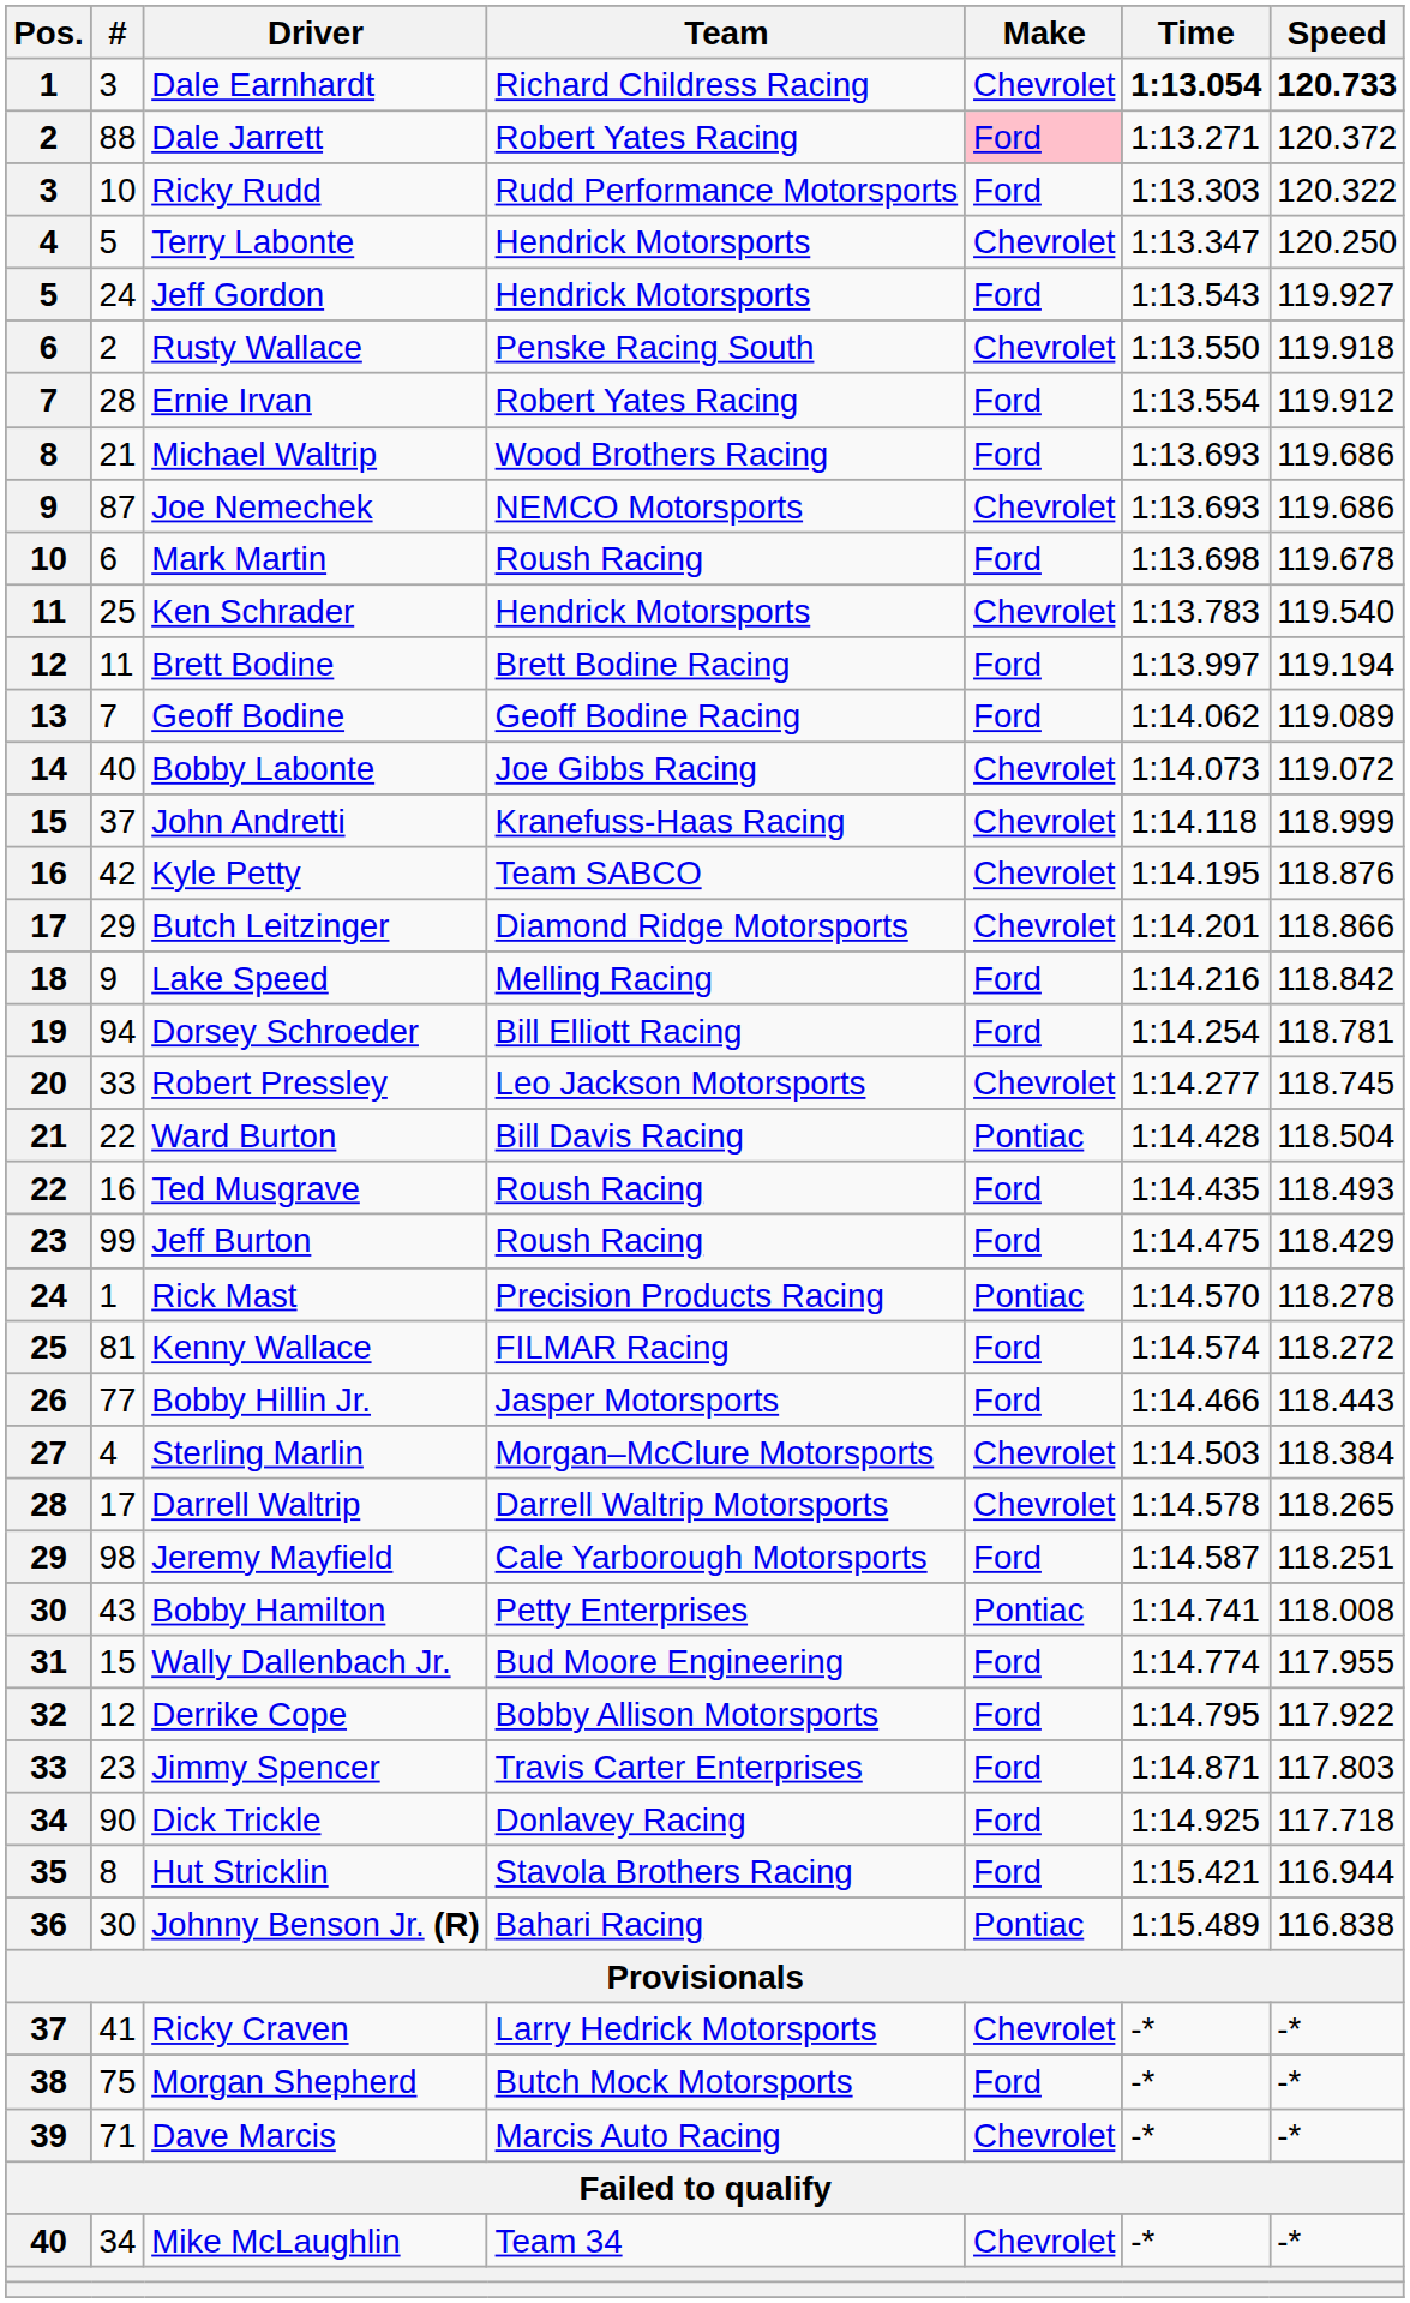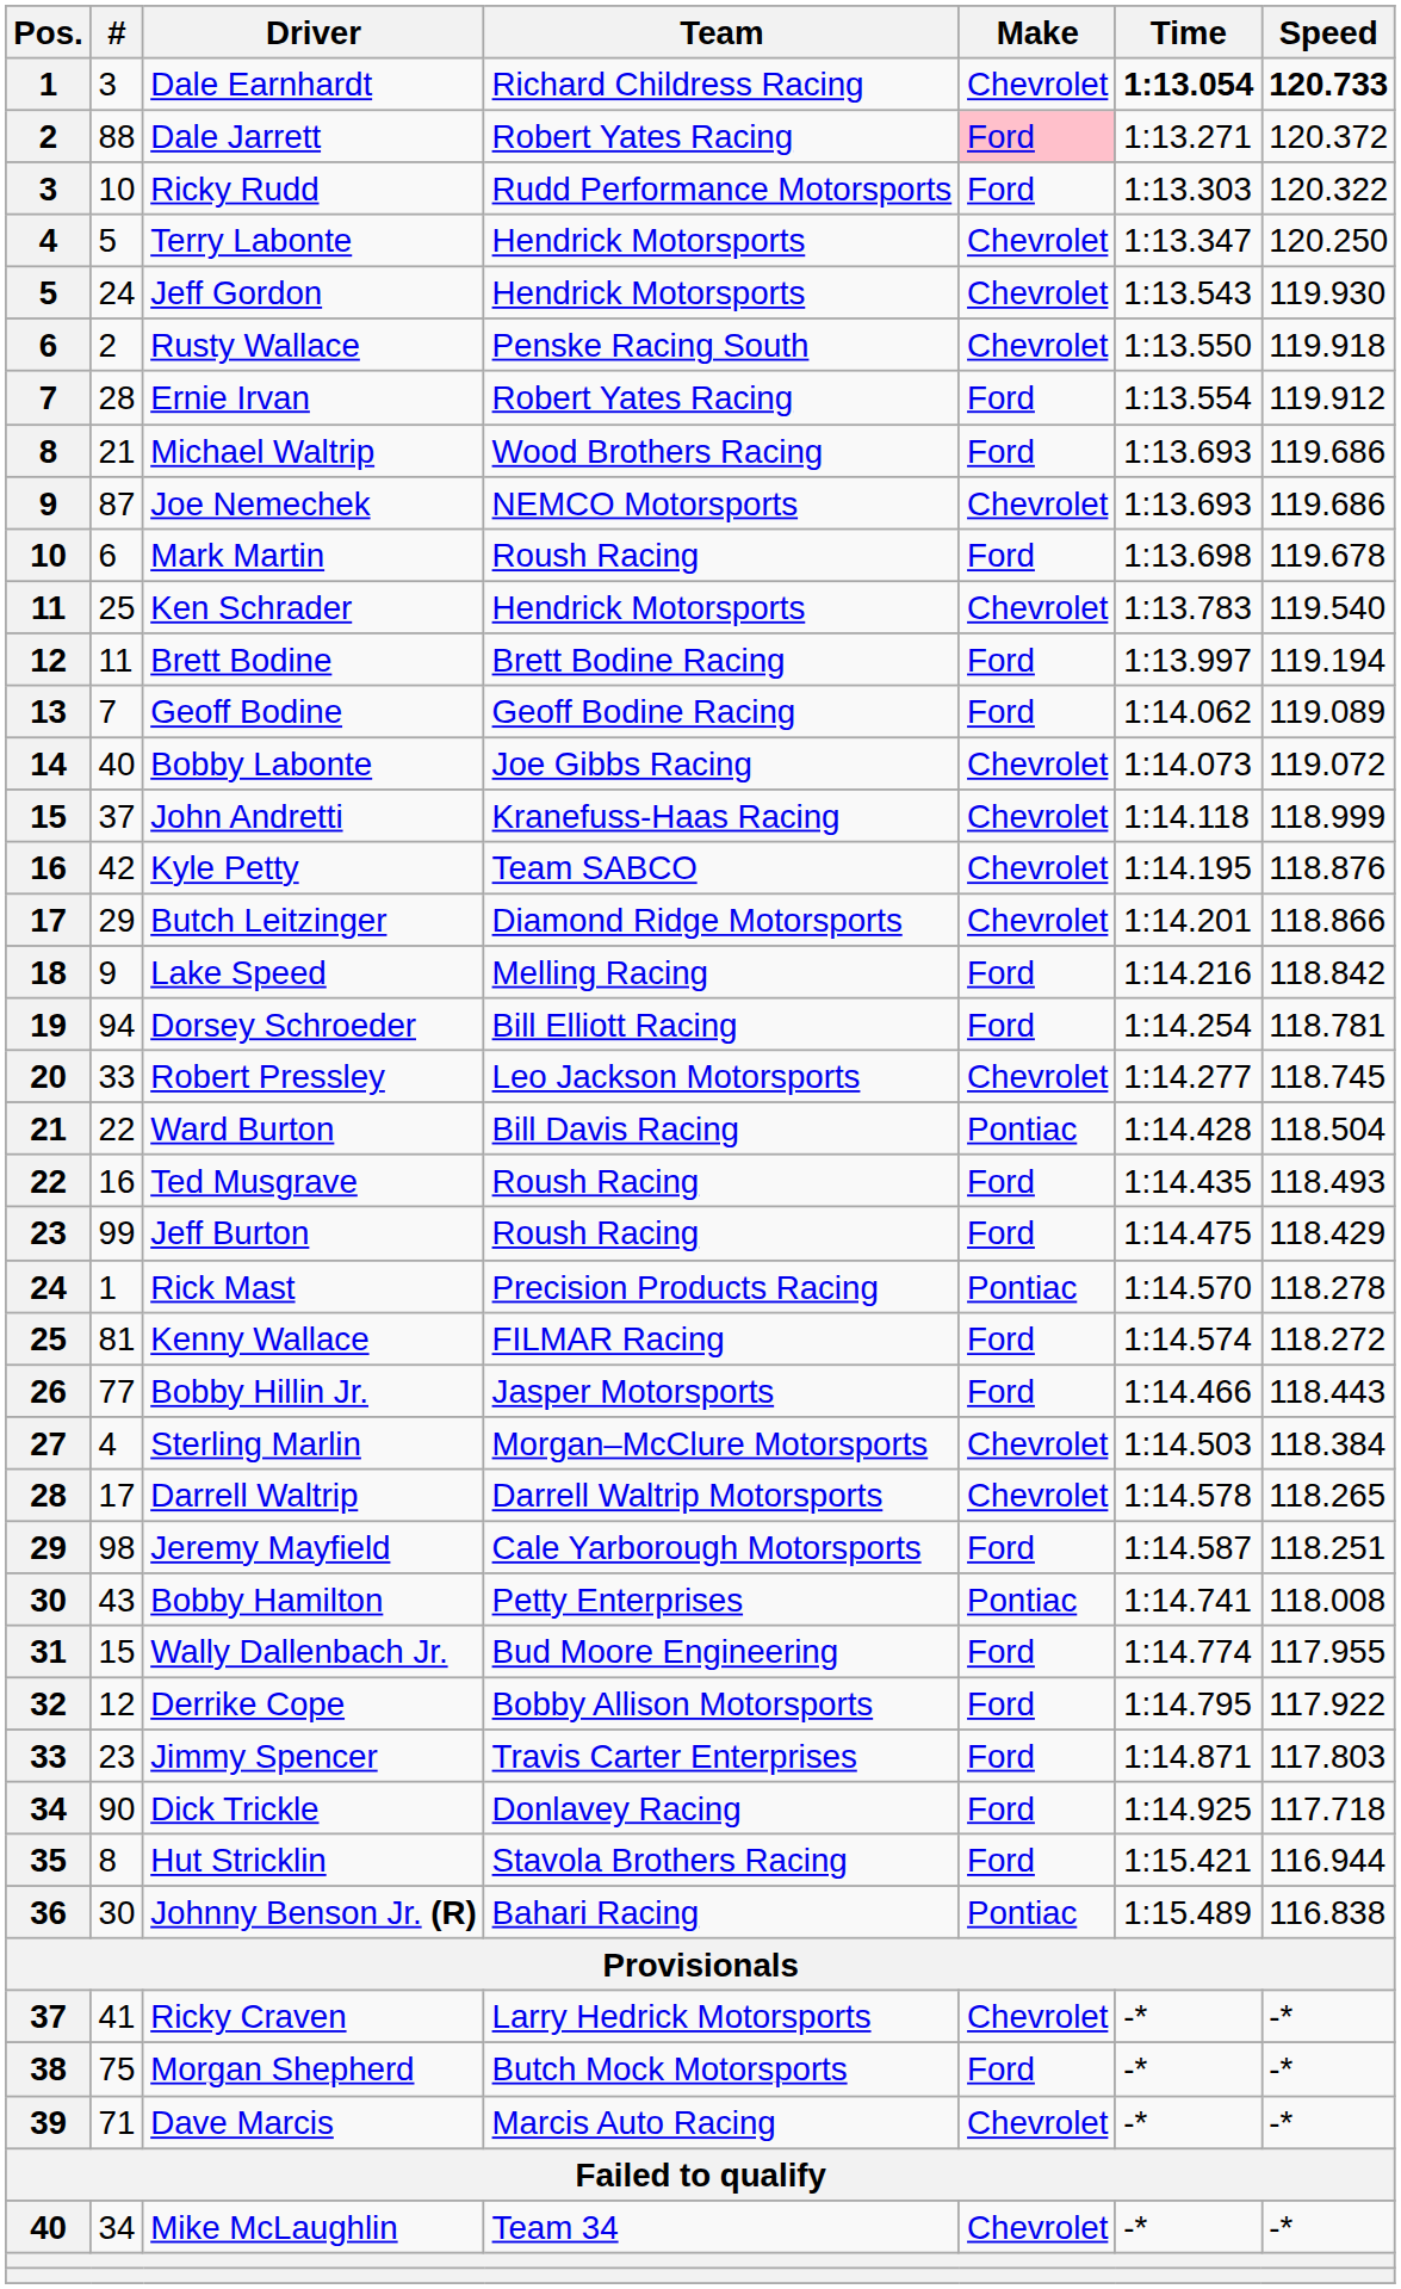Jeff Gordon | Make: Ford -> Chevrolet
Jeff Gordon | Speed: 119.927 -> 119.930
